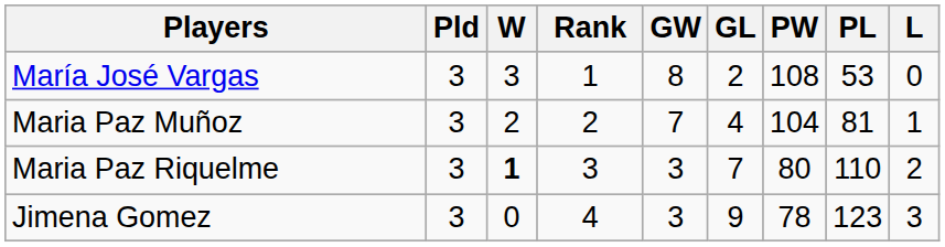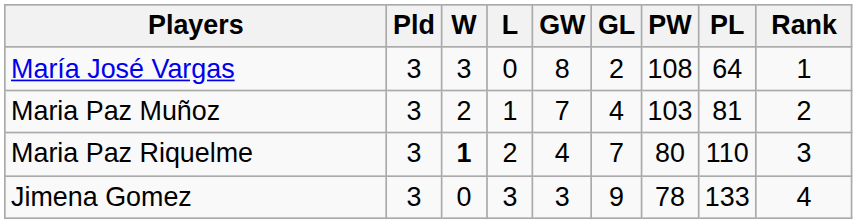columns swapped: L <-> Rank
María José Vargas | PL: 53 -> 64
Maria Paz Muñoz | PW: 104 -> 103
Maria Paz Riquelme | GW: 3 -> 4
Jimena Gomez | PL: 123 -> 133
